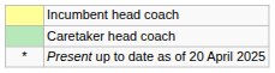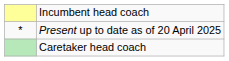rows swapped: Caretaker head coach <-> Present up to date as of 20 April 2025
